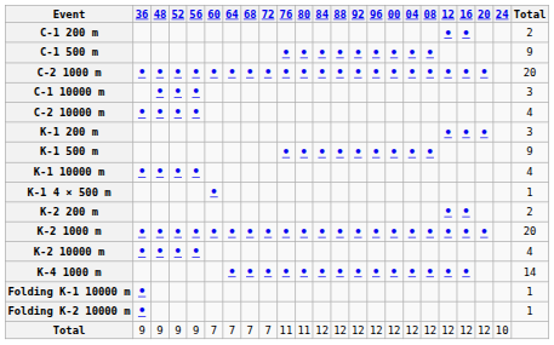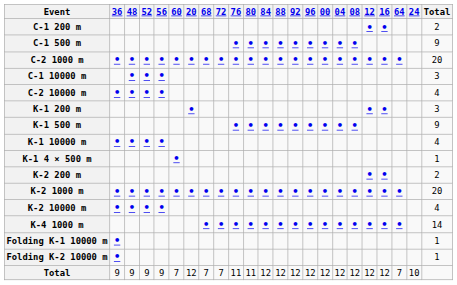columns swapped: 64 <-> 20
